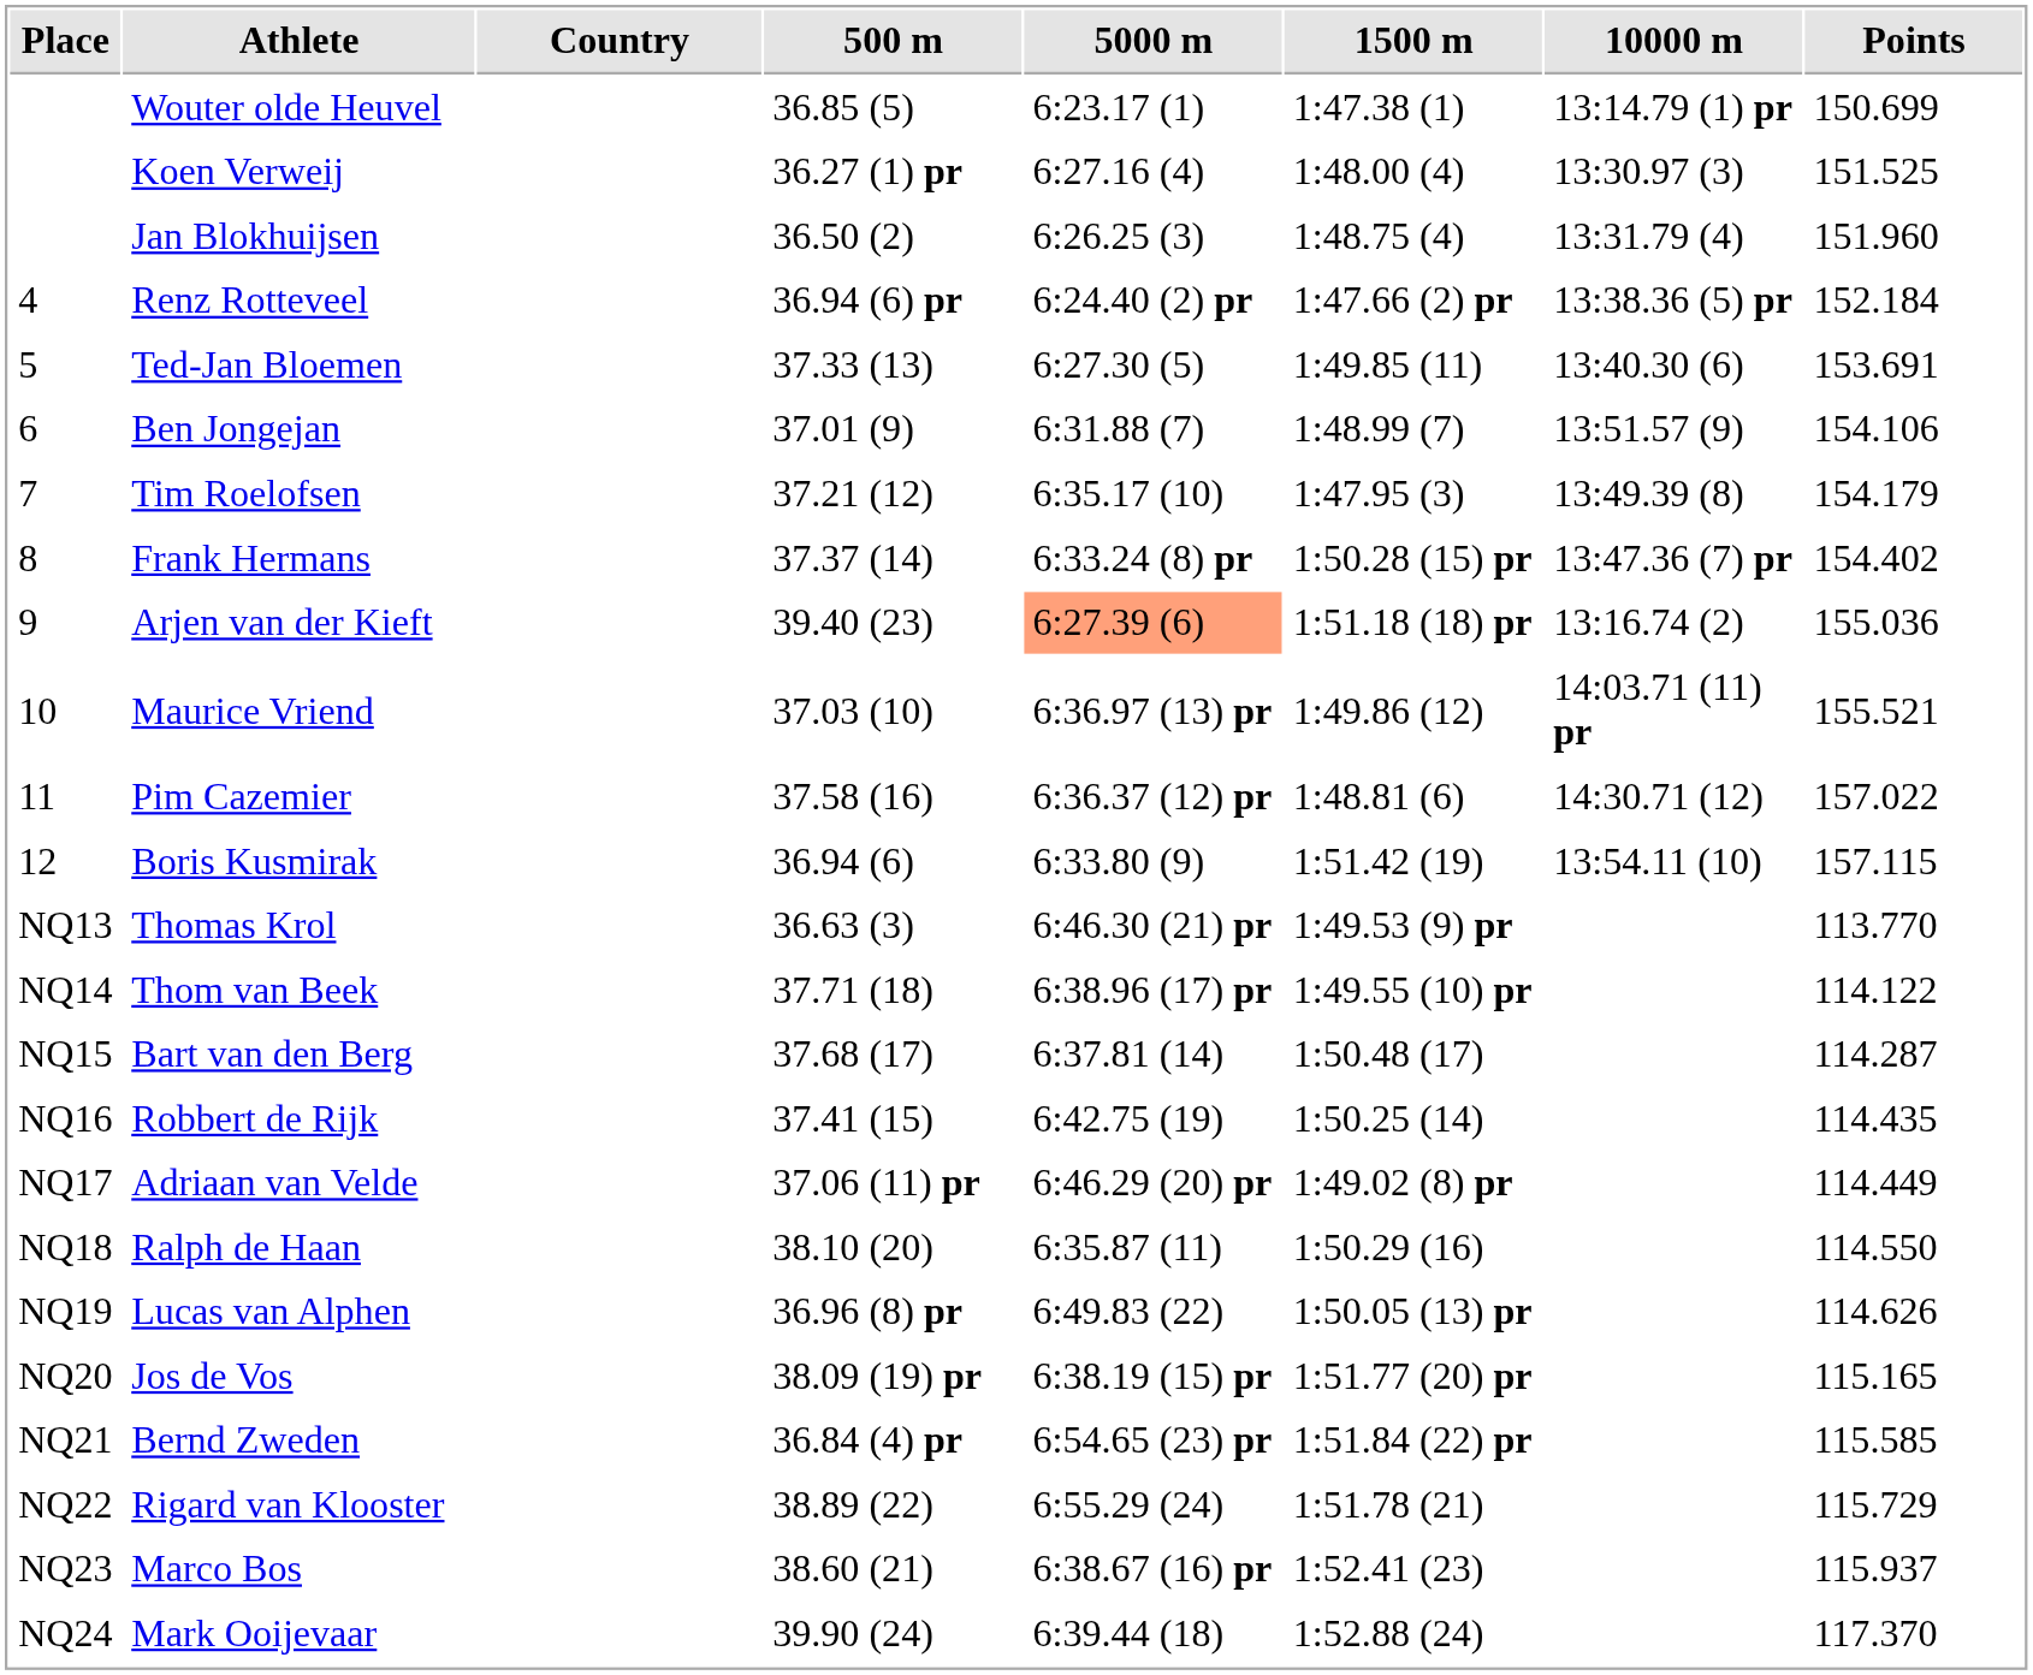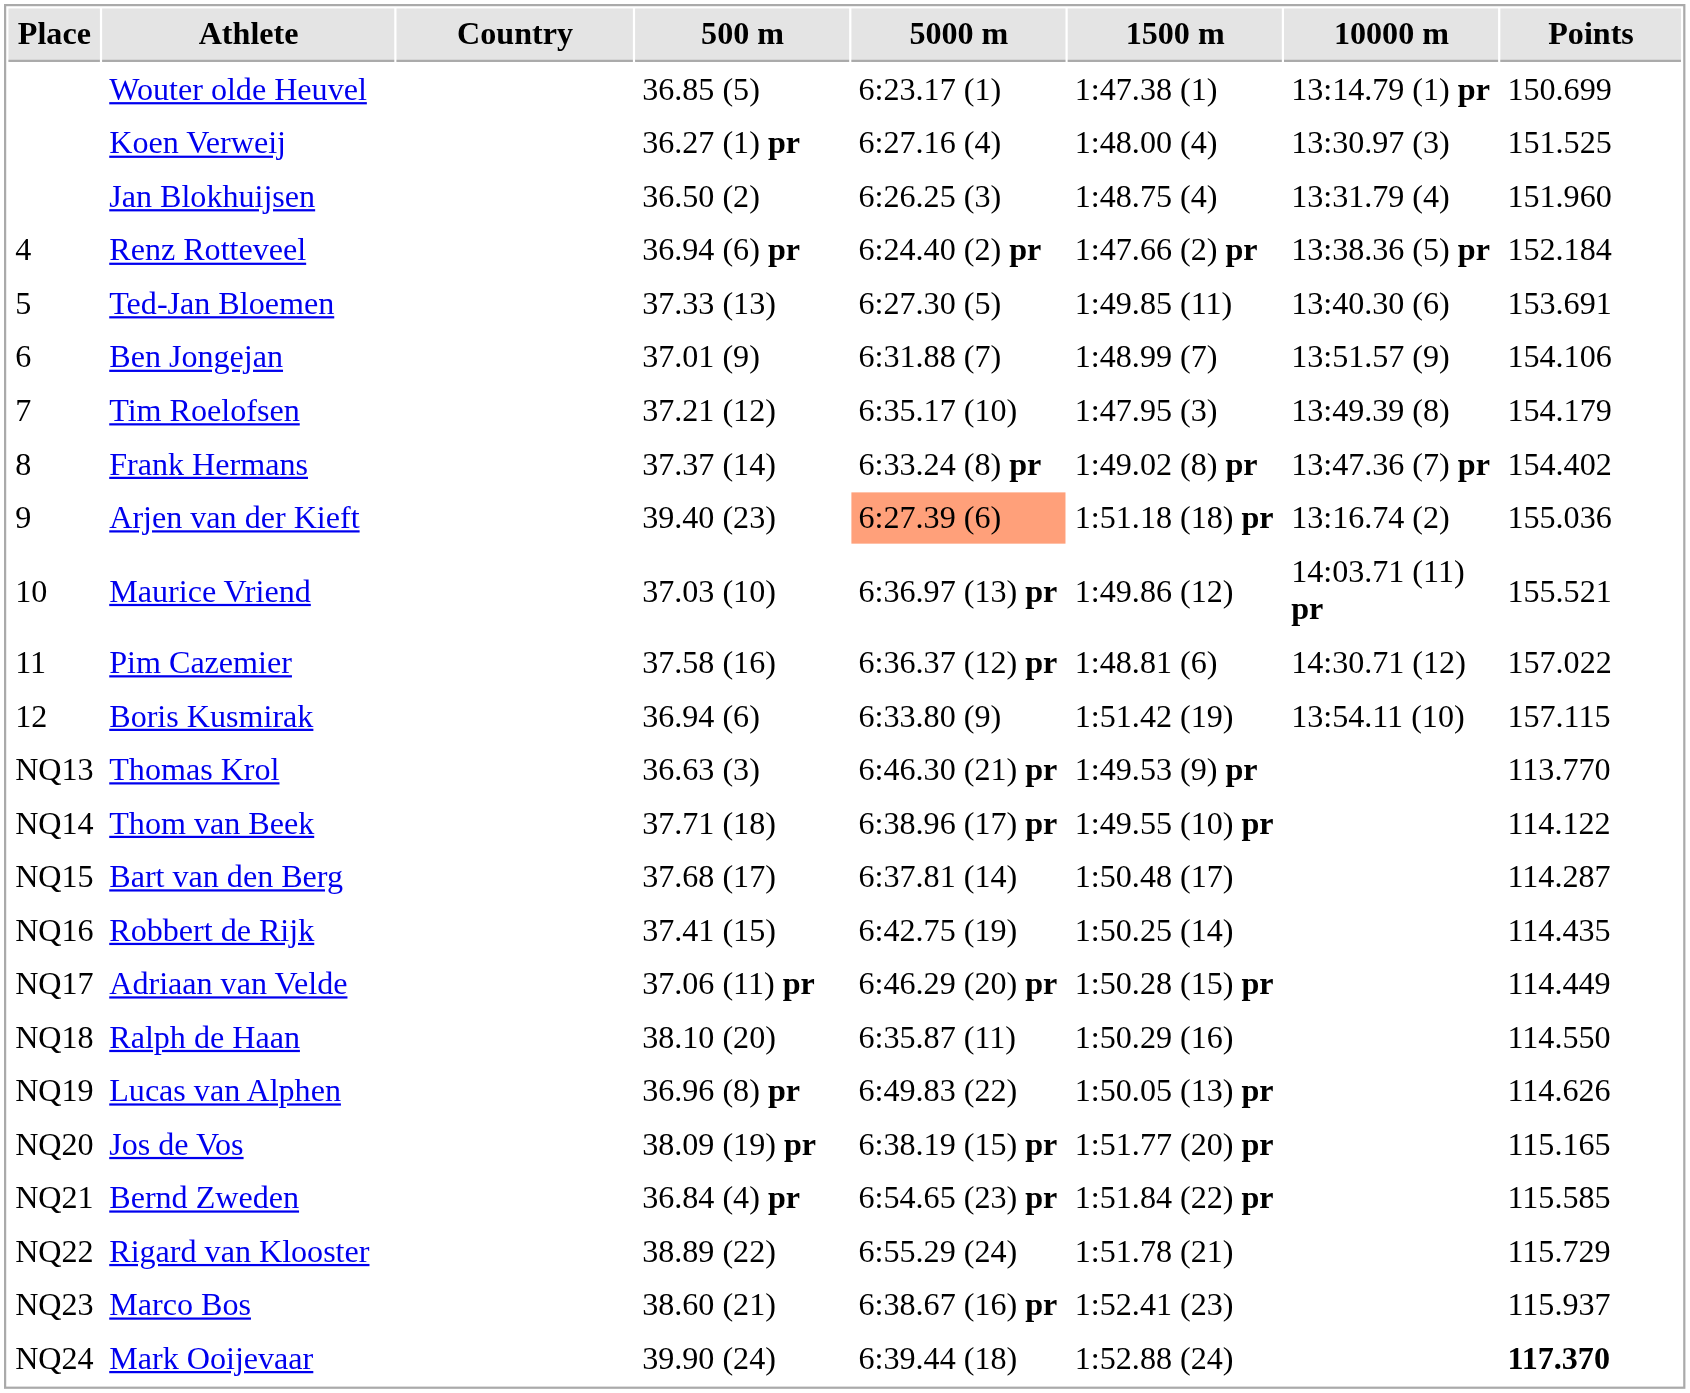Frank Hermans | 1500 m: 1:50.28 (15) pr -> 1:49.02 (8) pr
Adriaan van Velde | 1500 m: 1:49.02 (8) pr -> 1:50.28 (15) pr
Mark Ooijevaar | Points: normal -> bold
